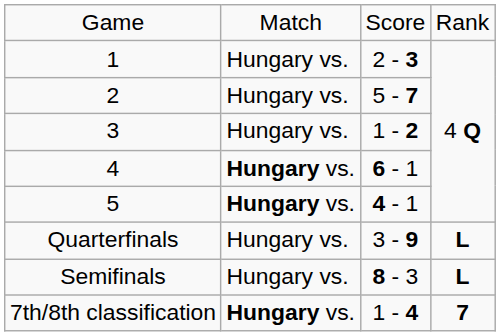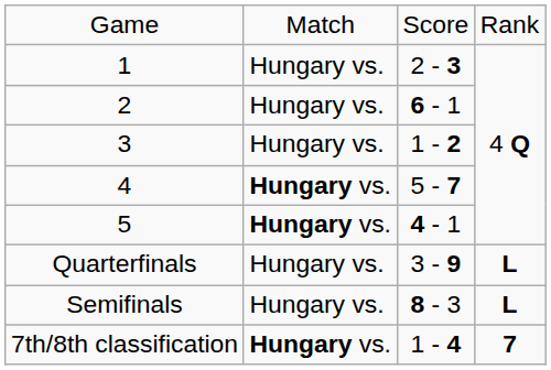2 | column 3: 5 - 7 -> 6 - 1
4 | column 3: 6 - 1 -> 5 - 7
